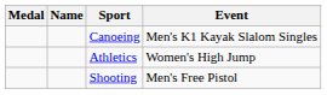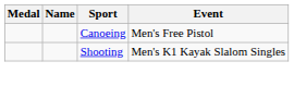Canoeing | Event: Men's K1 Kayak Slalom Singles -> Men's Free Pistol
- row: Athletics | Women's High Jump
Shooting | Event: Men's Free Pistol -> Men's K1 Kayak Slalom Singles
